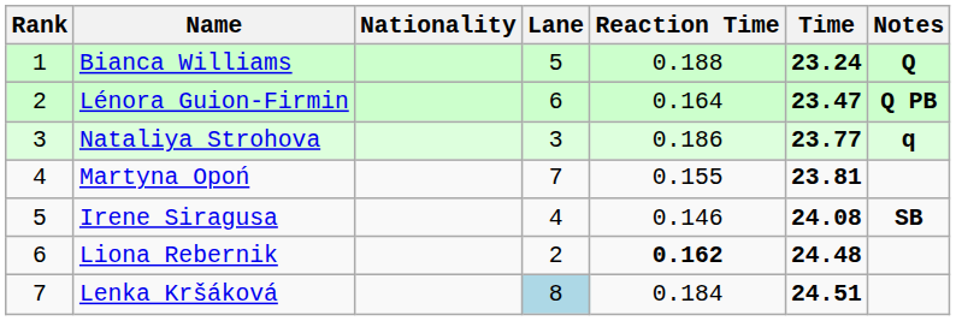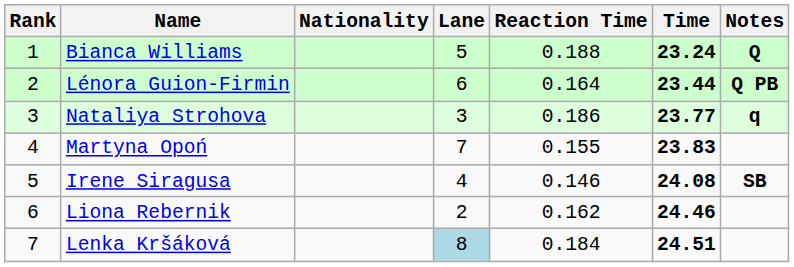Lénora Guion-Firmin | Time: 23.47 -> 23.44
Martyna Opoń | Time: 23.81 -> 23.83
Liona Rebernik | Reaction Time: bold -> normal
Liona Rebernik | Time: 24.48 -> 24.46
